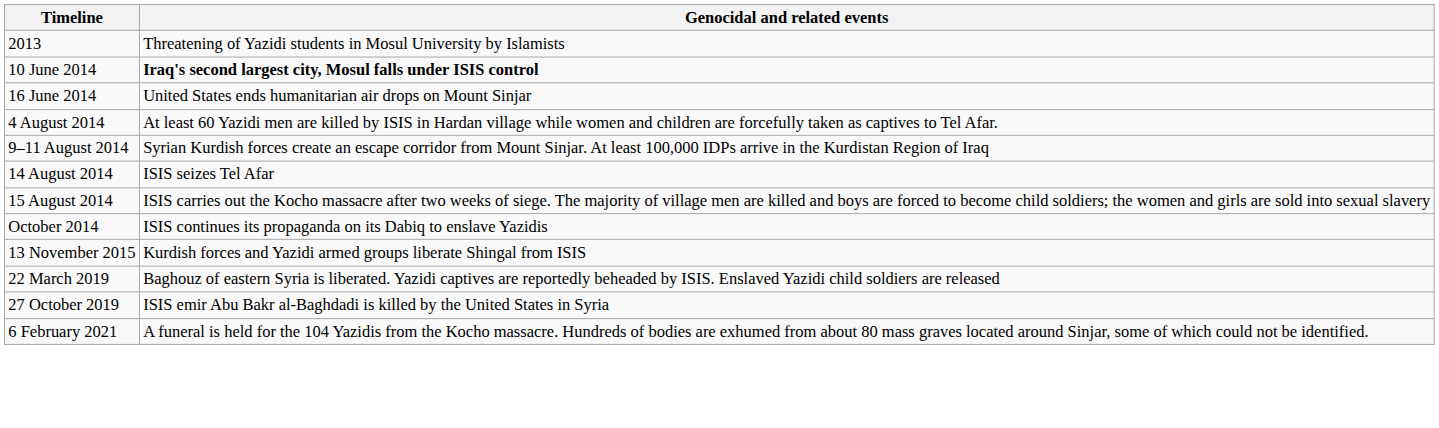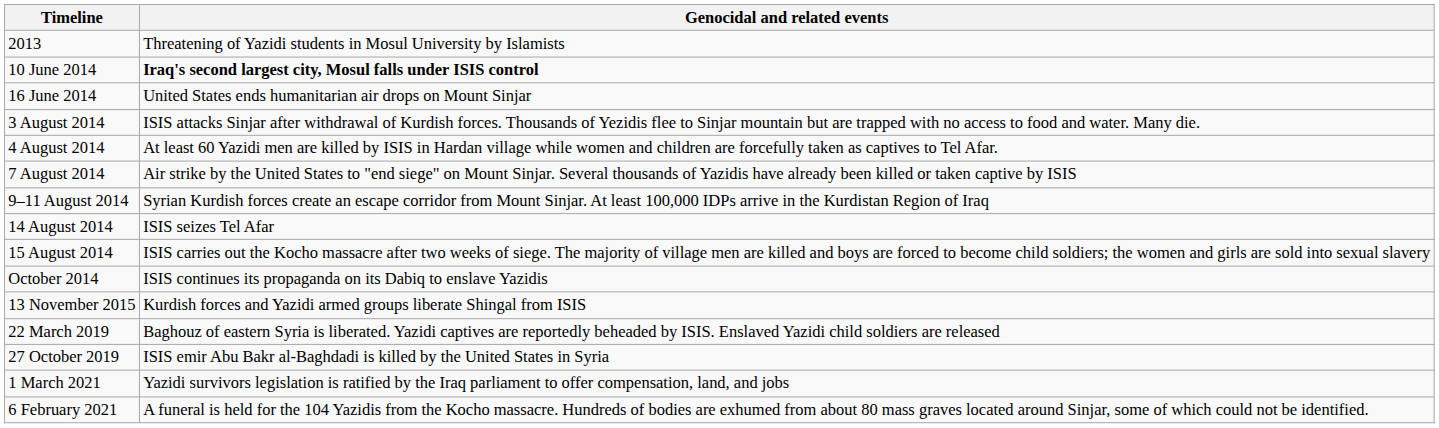+ row: 3 August 2014 | ISIS attacks Sinjar after withdrawal of Kurdish forces. Thousands of Yezidis flee to Sinjar mountain but are trapped with no access to food and water. Many die.
+ row: 7 August 2014 | Air strike by the United States to "end siege" on Mount Sinjar. Several thousands of Yazidis have already been killed or taken captive by ISIS
+ row: 1 March 2021 | Yazidi survivors legislation is ratified by the Iraq parliament to offer compensation, land, and jobs
